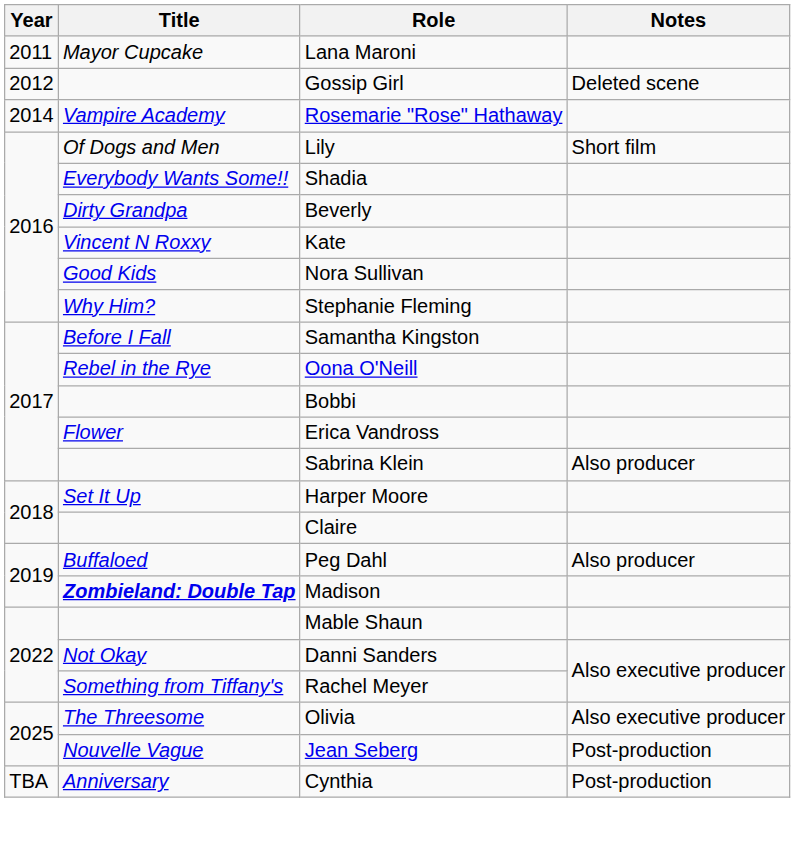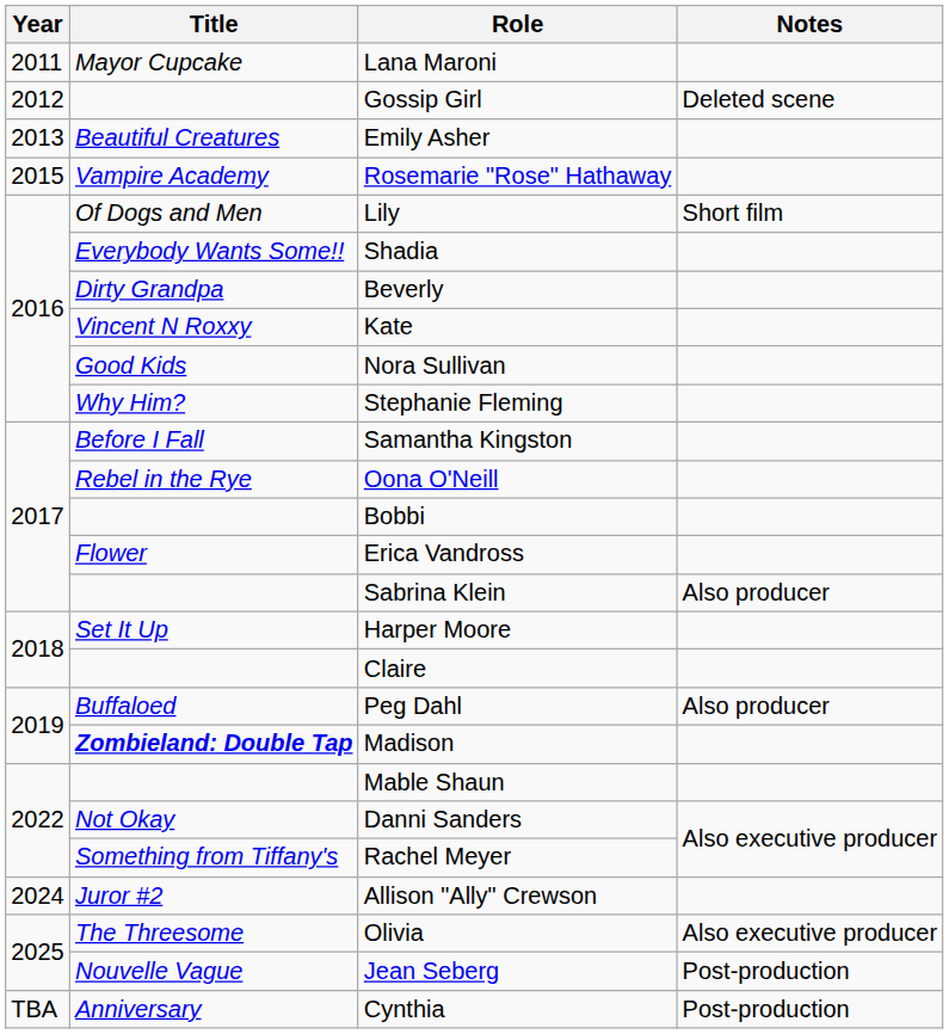+ row: 2013 | Beautiful Creatures | Emily Asher
Rosemarie "Rose" Hathaway | Year: 2014 -> 2015
+ row: 2024 | Juror #2 | Allison "Ally" Crewson
